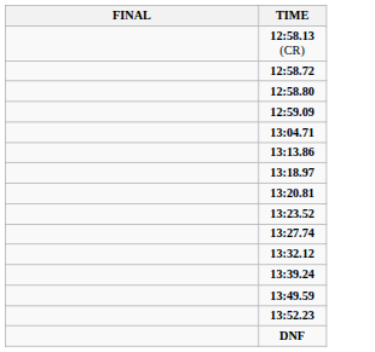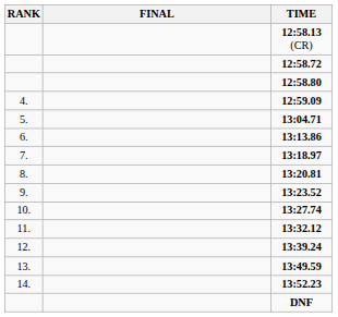+ column: RANK | 4. | 5. | 6. | 7. | 8. | 9. | 10. | 11. | 12. | 13. | 14.
